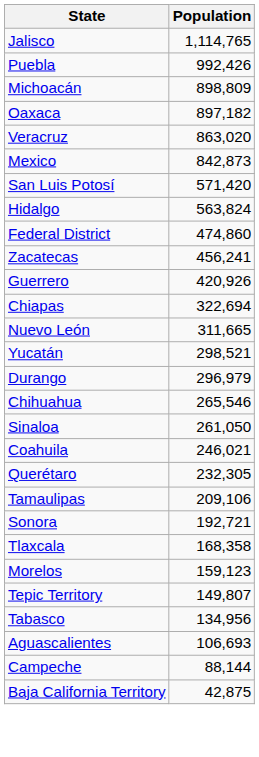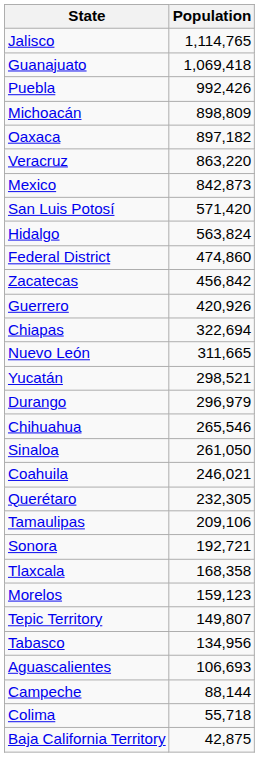+ row: Guanajuato | 1,069,418
Veracruz | Population: 863,020 -> 863,220
Zacatecas | Population: 456,241 -> 456,842
+ row: Colima | 55,718
